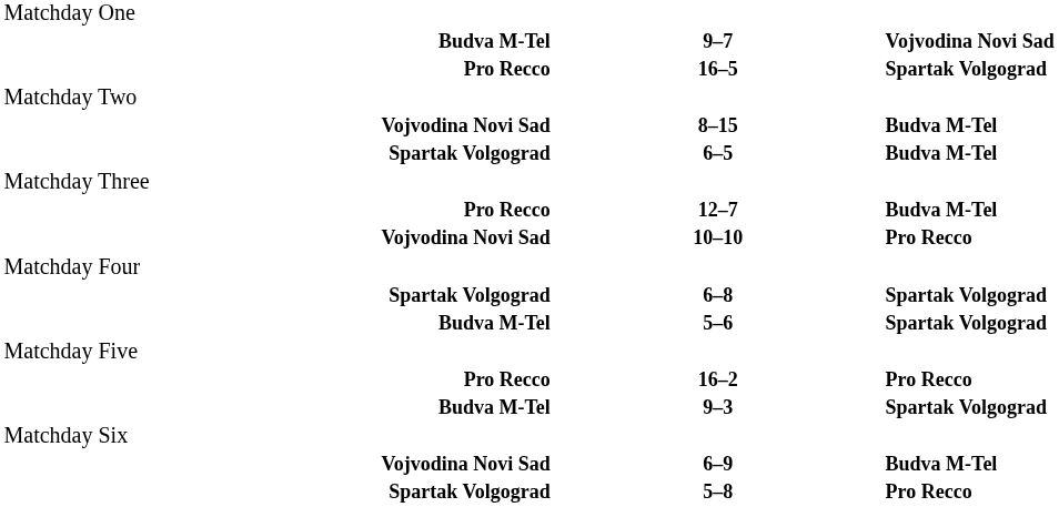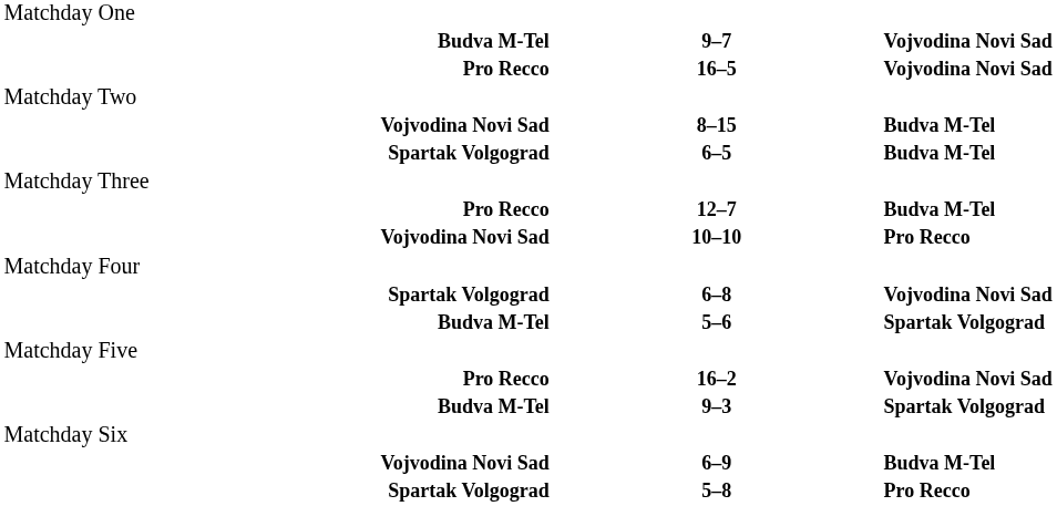16–5 | column 3: Spartak Volgograd -> Vojvodina Novi Sad
6–8 | column 3: Spartak Volgograd -> Vojvodina Novi Sad
16–2 | column 3: Pro Recco -> Vojvodina Novi Sad
